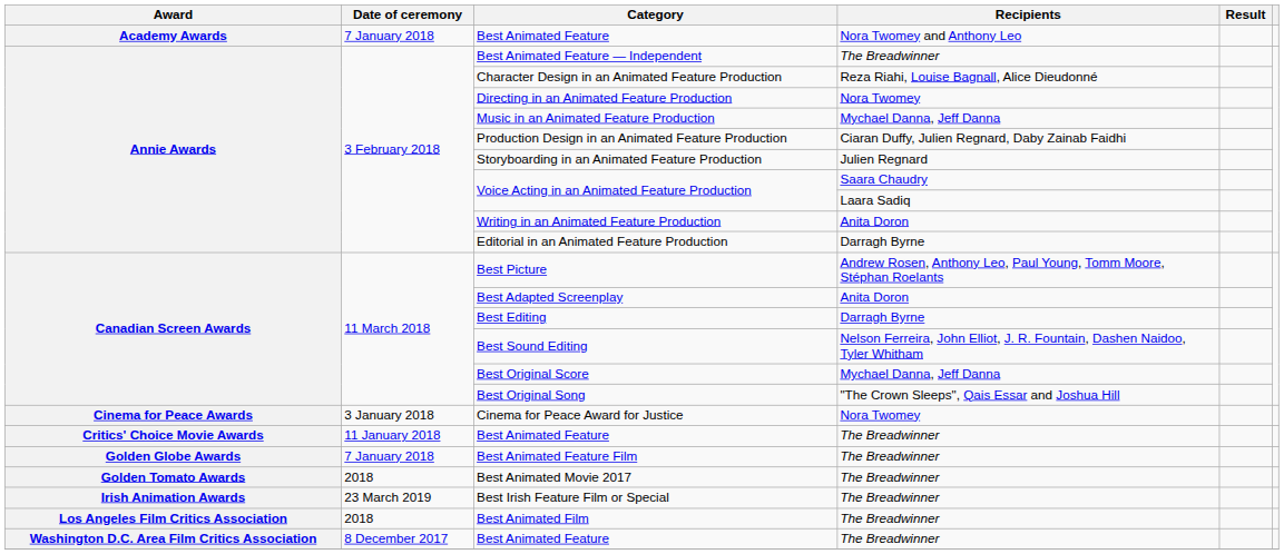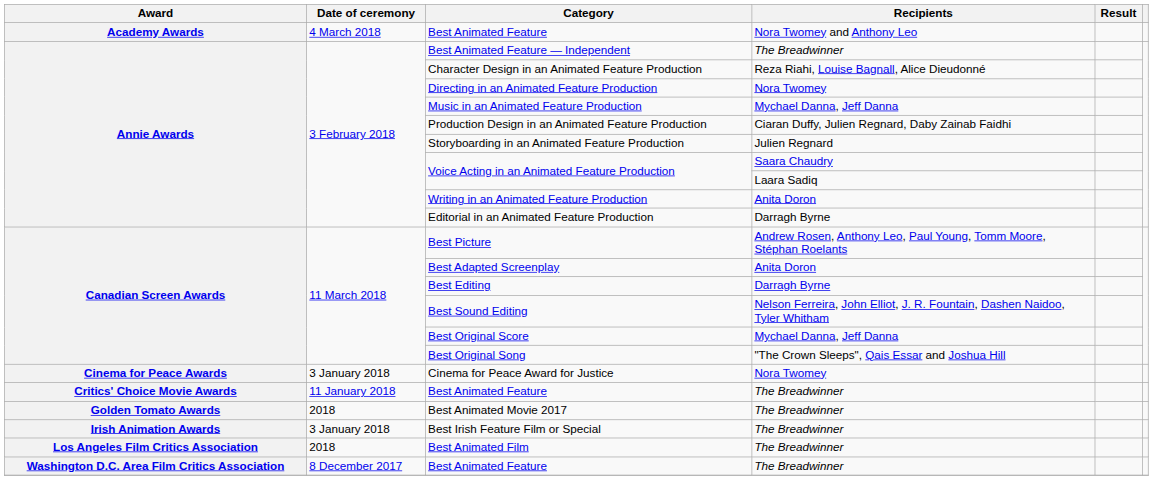Best Animated Feature / Nora Twomey and Anthony Leo | Date of ceremony: 7 January 2018 -> 4 March 2018
- row: Golden Globe Awards | 7 January 2018 | Best Animated Feature Film | The Breadwinner
Best Irish Feature Film or Special | Date of ceremony: 23 March 2019 -> 3 January 2018
